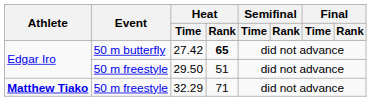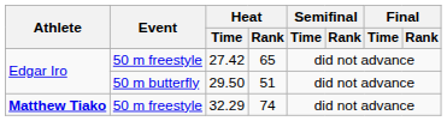27.42 | Event: 50 m butterfly -> 50 m freestyle
27.42 | Heat / Rank: bold -> normal
29.50 | Event: 50 m freestyle -> 50 m butterfly
32.29 | Heat / Rank: 71 -> 74
